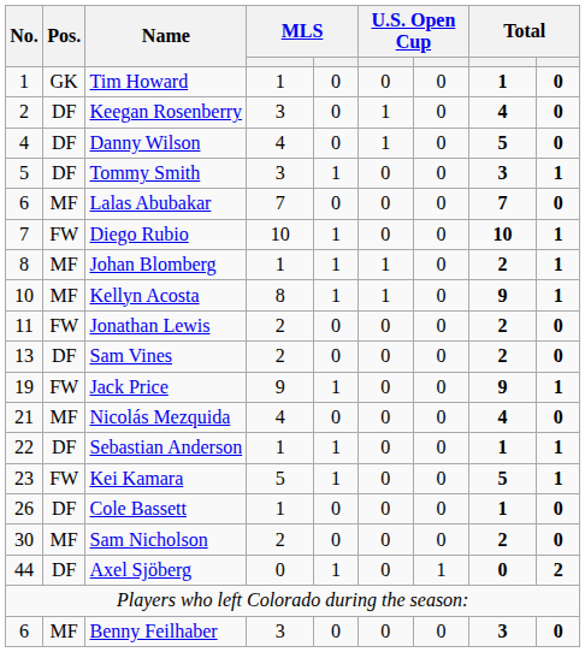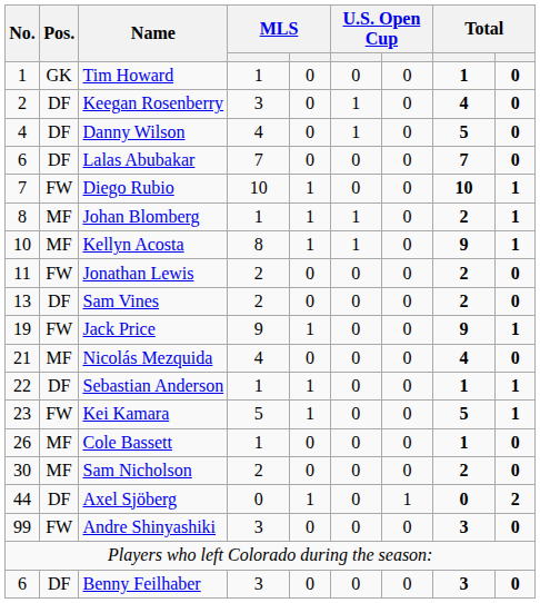- row: 5 | DF | Tommy Smith | 3 | 1 | 0 | 0 | 3 | 1
Lalas Abubakar | Pos.: MF -> DF
Cole Bassett | Pos.: DF -> MF
+ row: 99 | FW | Andre Shinyashiki | 3 | 0 | 0 | 0 | 3 | 0
Benny Feilhaber | Pos.: MF -> DF
